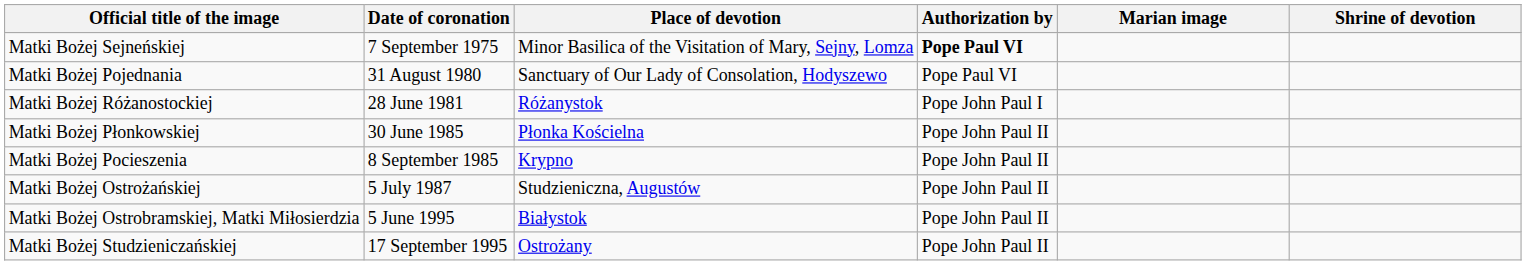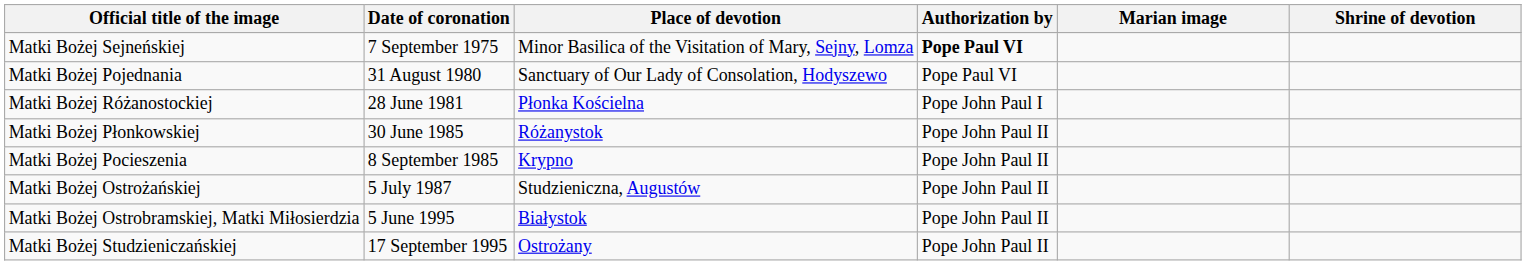Matki Bożej Różanostockiej | Place of devotion: Różanystok -> Płonka Kościelna
Matki Bożej Płonkowskiej | Place of devotion: Płonka Kościelna -> Różanystok
